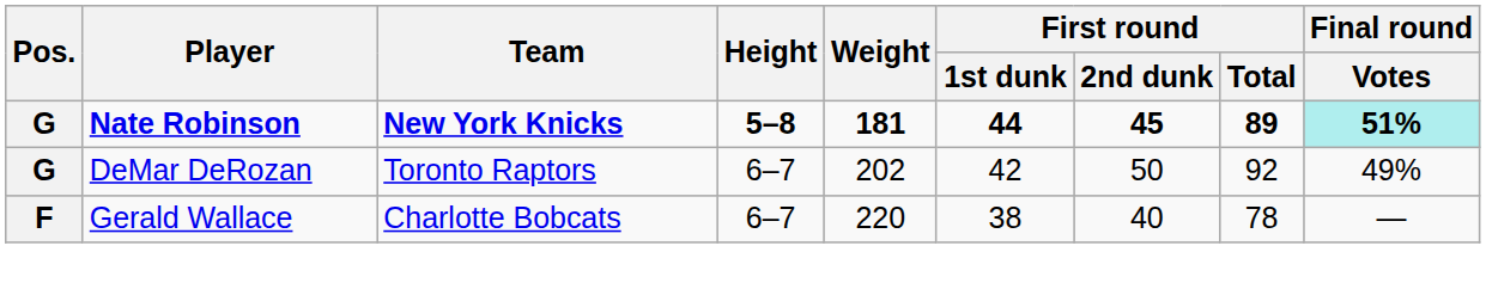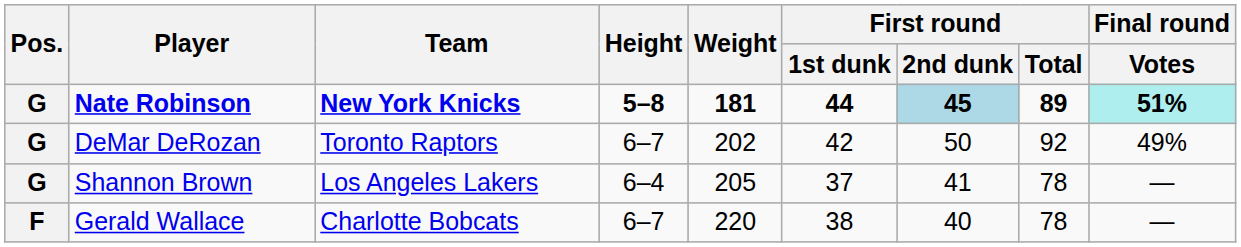Nate Robinson | First round / 2nd dunk: no background -> lightblue background
+ row: G | Shannon Brown | Los Angeles Lakers | 6–4 | 205 | 37 | 41 | 78 | —
